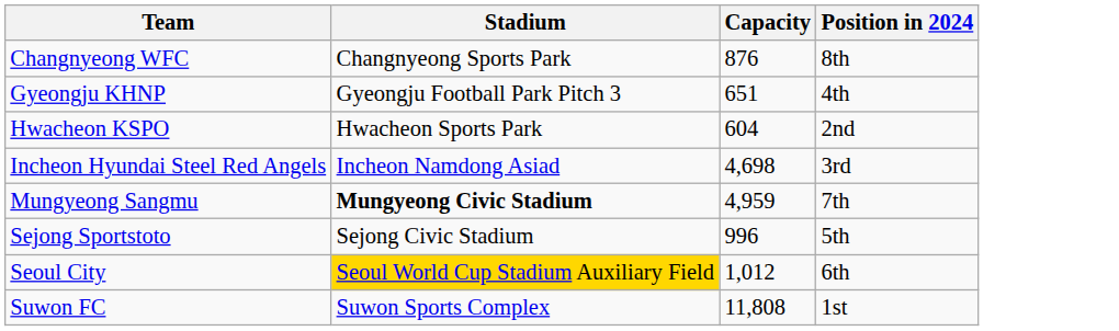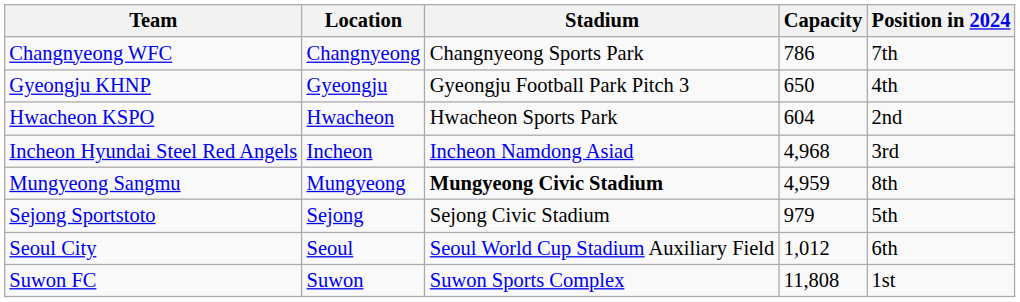+ column: Location | Changnyeong | Gyeongju | Hwacheon | Incheon | Mungyeong | Sejong | Seoul | Suwon
Changnyeong WFC | Capacity: 876 -> 786
Changnyeong WFC | Position in 2024: 8th -> 7th
Gyeongju KHNP | Capacity: 651 -> 650
Incheon Hyundai Steel Red Angels | Capacity: 4,698 -> 4,968
Mungyeong Sangmu | Position in 2024: 7th -> 8th
Sejong Sportstoto | Capacity: 996 -> 979
Seoul City | Stadium: gold background -> no background
